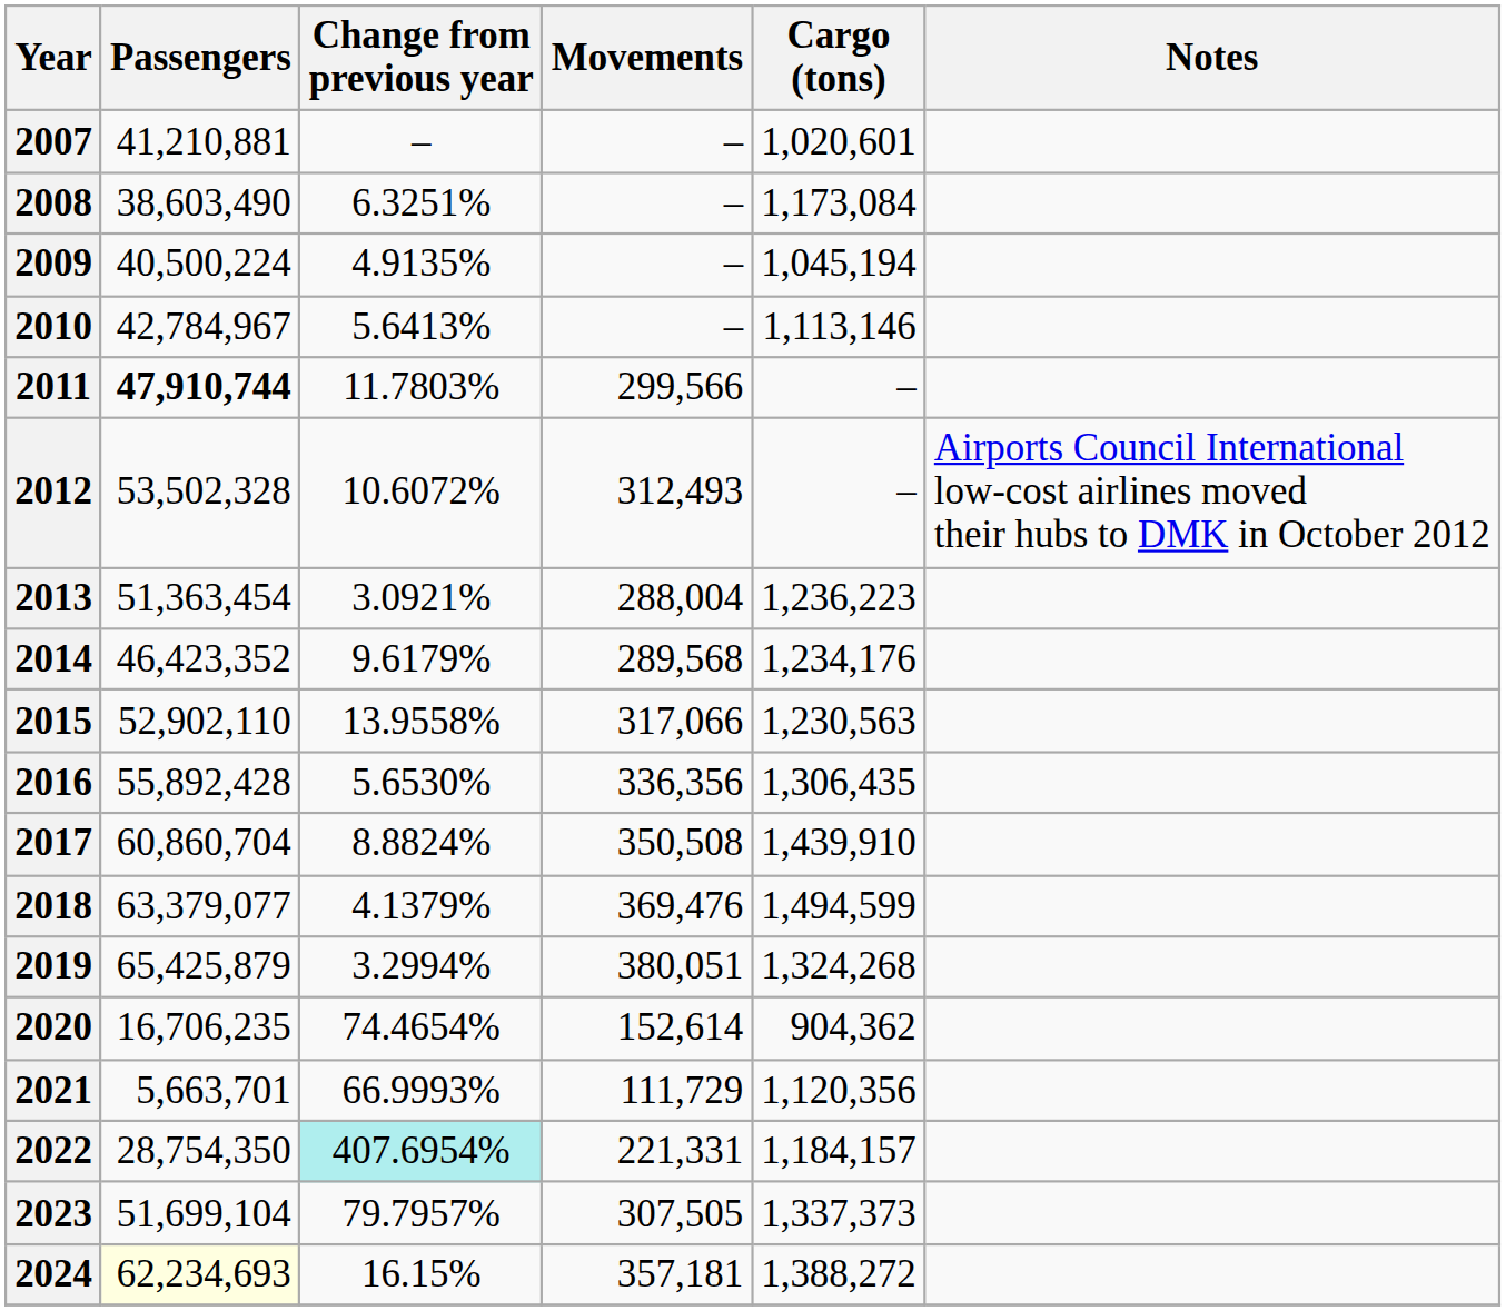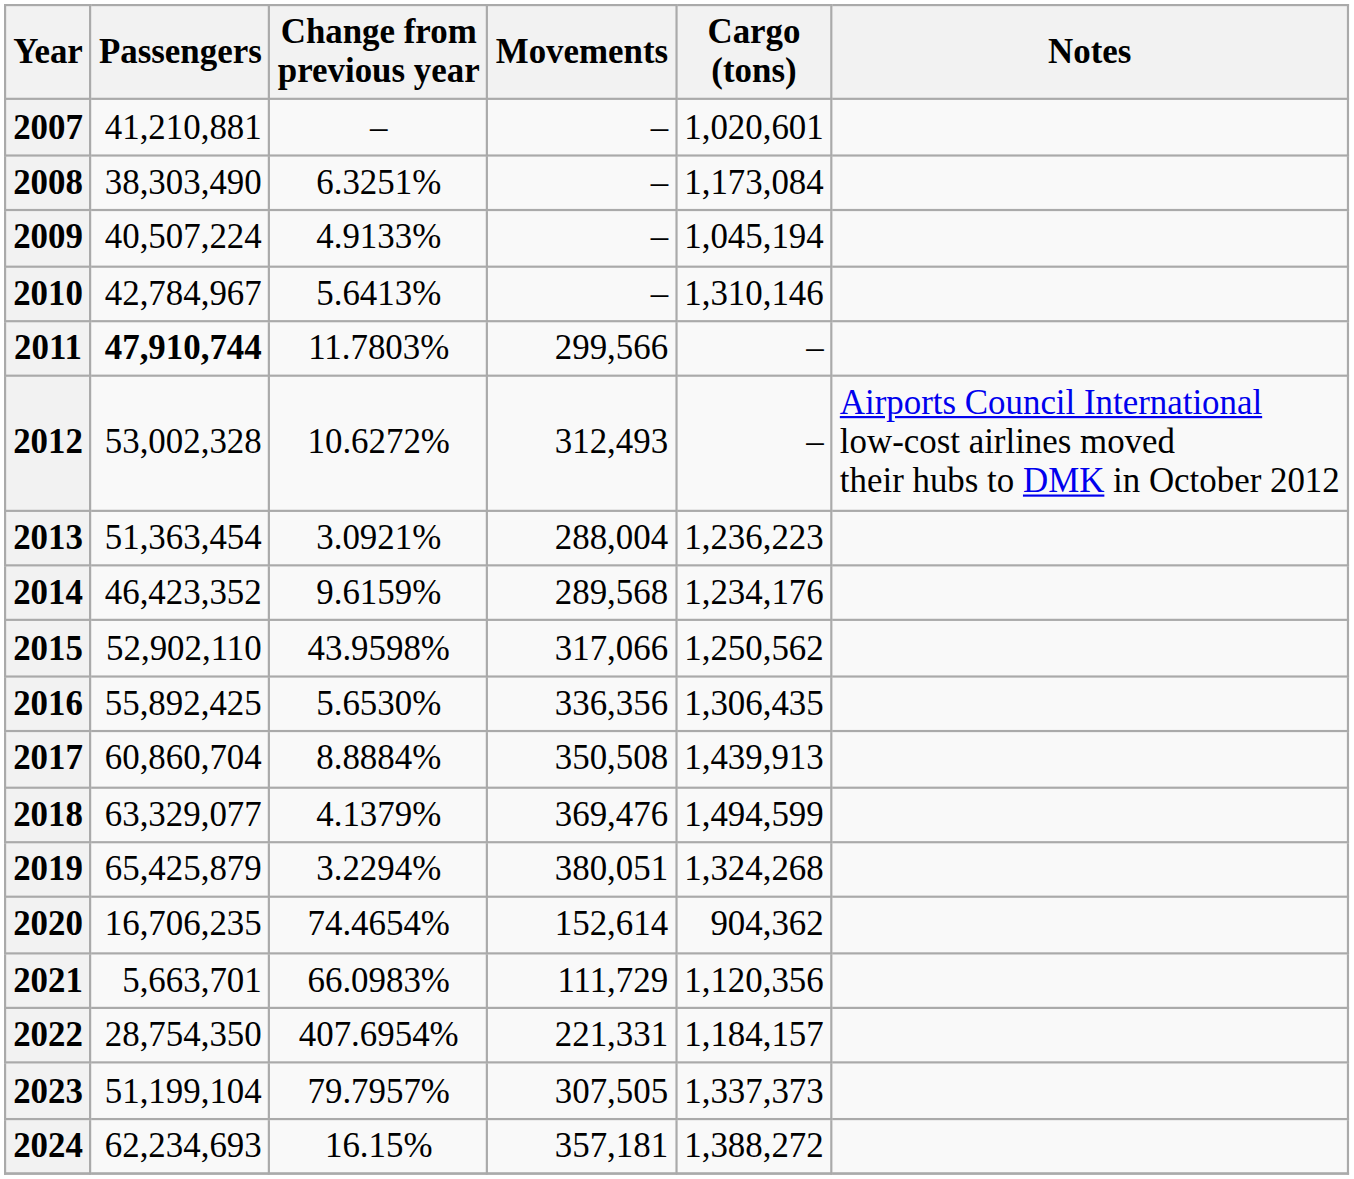2008 | Passengers: 38,603,490 -> 38,303,490
2009 | Passengers: 40,500,224 -> 40,507,224
2009 | Change from previous year: 4.9135% -> 4.9133%
2010 | Cargo (tons): 1,113,146 -> 1,310,146
2012 | Passengers: 53,502,328 -> 53,002,328
2012 | Change from previous year: 10.6072% -> 10.6272%
2014 | Change from previous year: 9.6179% -> 9.6159%
2015 | Change from previous year: 13.9558% -> 43.9598%
2015 | Cargo (tons): 1,230,563 -> 1,250,562
2016 | Passengers: 55,892,428 -> 55,892,425
2017 | Change from previous year: 8.8824% -> 8.8884%
2017 | Cargo (tons): 1,439,910 -> 1,439,913
2018 | Passengers: 63,379,077 -> 63,329,077
2019 | Change from previous year: 3.2994% -> 3.2294%
2021 | Change from previous year: 66.9993% -> 66.0983%
2022 | Change from previous year: paleturquoise background -> no background
2023 | Passengers: 51,699,104 -> 51,199,104
2024 | Passengers: lightyellow background -> no background
